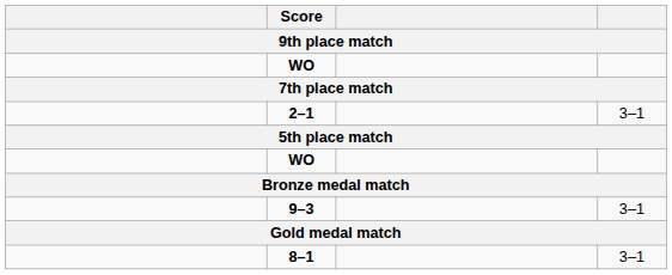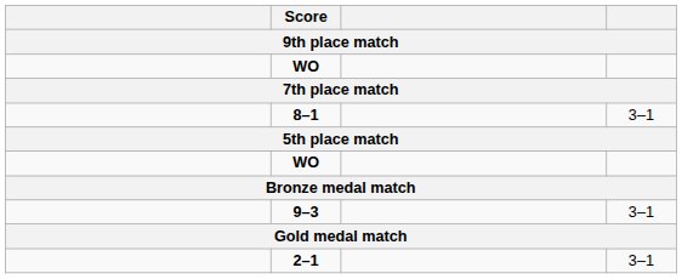rows swapped: 2–1 <-> 8–1
